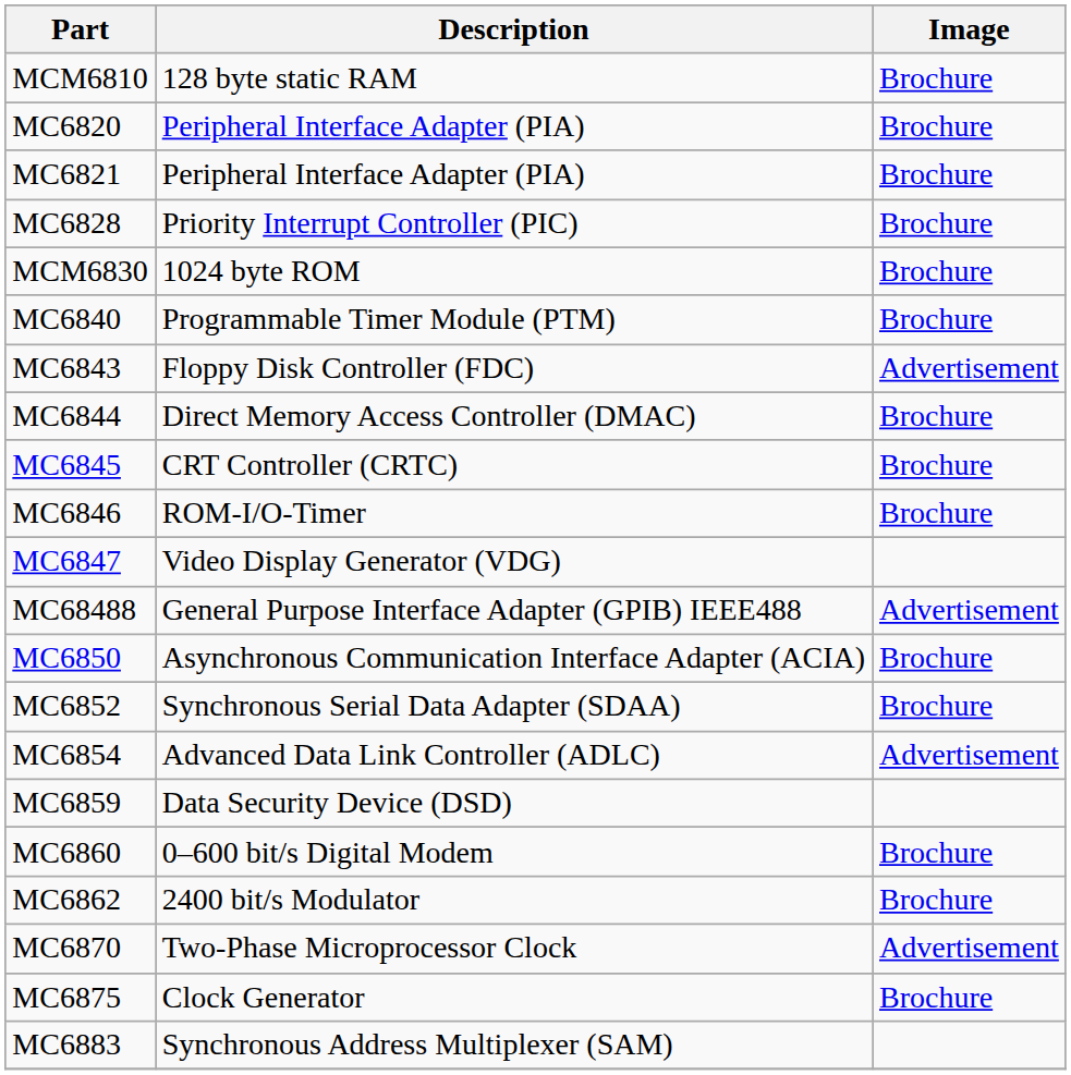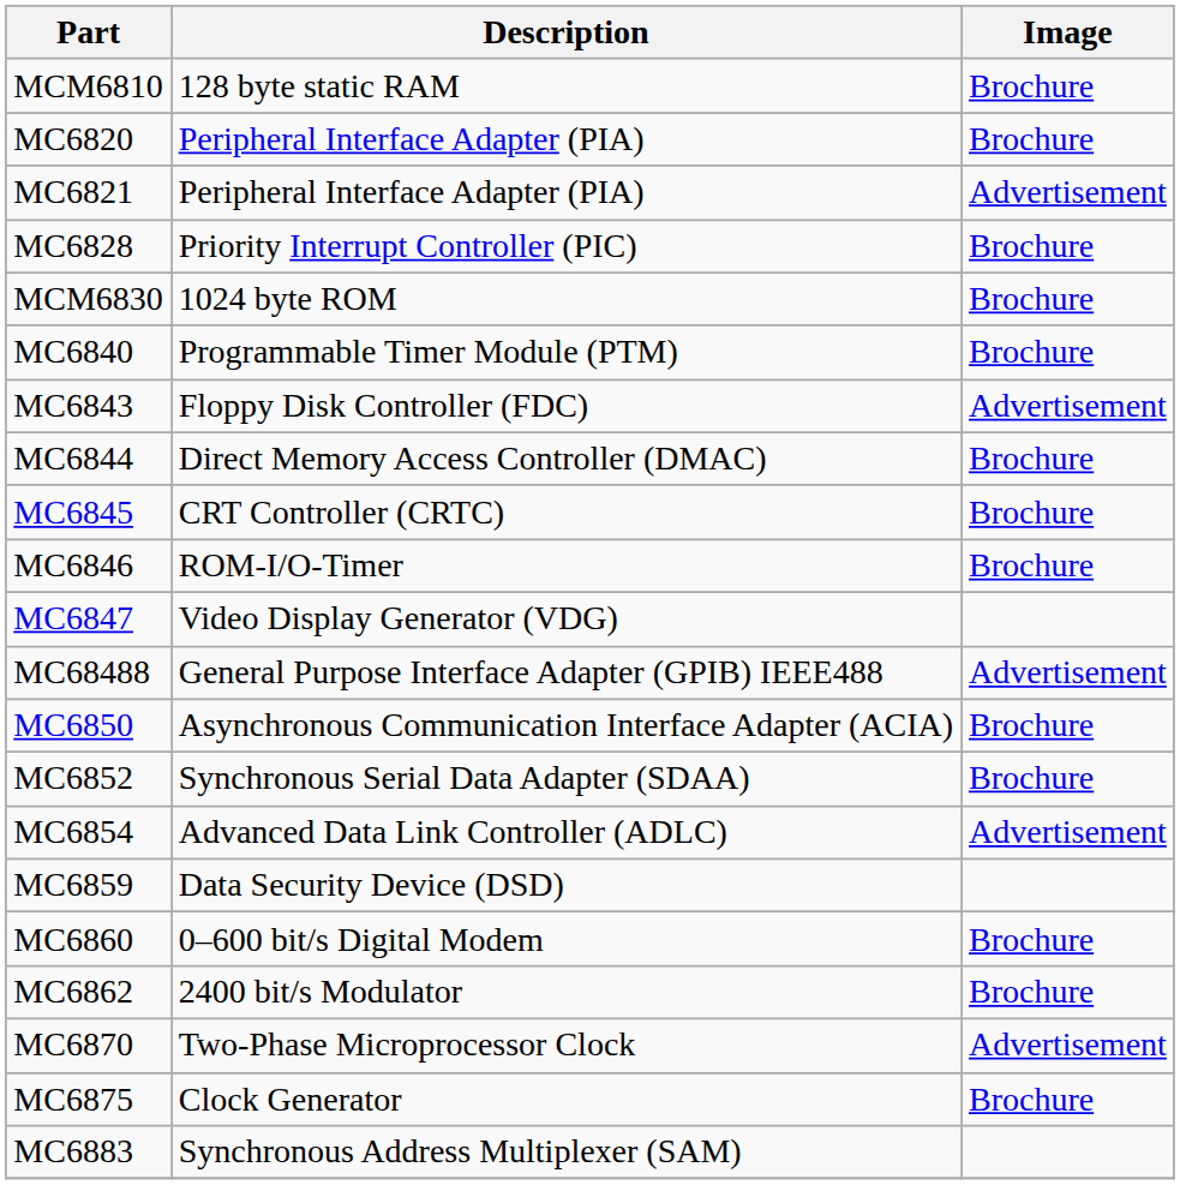MC6821 | Image: Brochure -> Advertisement
